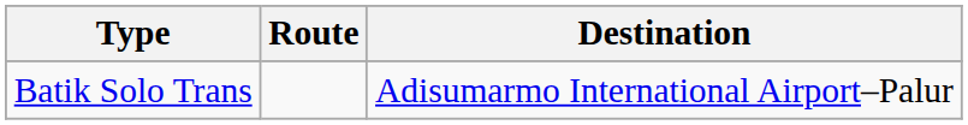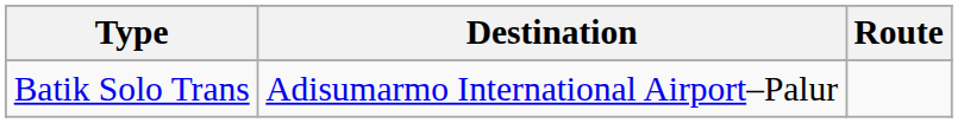columns swapped: Route <-> Destination
